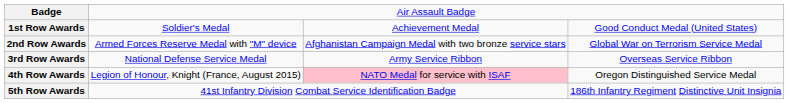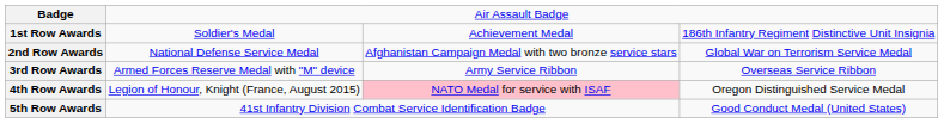1st Row Awards | column 4: Good Conduct Medal (United States) -> 186th Infantry Regiment Distinctive Unit Insignia
2nd Row Awards | column 2: Armed Forces Reserve Medal with "M" device -> National Defense Service Medal
3rd Row Awards | column 2: National Defense Service Medal -> Armed Forces Reserve Medal with "M" device
5th Row Awards | column 4: 186th Infantry Regiment Distinctive Unit Insignia -> Good Conduct Medal (United States)
